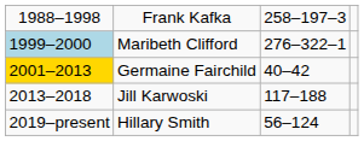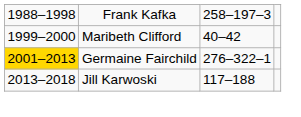Maribeth Clifford | column 1: lightblue background -> no background
Maribeth Clifford | column 3: 276–322–1 -> 40–42
Germaine Fairchild | column 3: 40–42 -> 276–322–1
- row: 2019–present | Hillary Smith | 56–124
